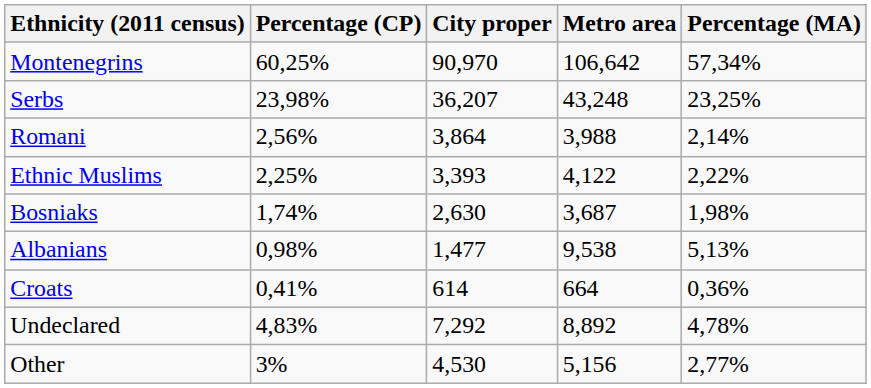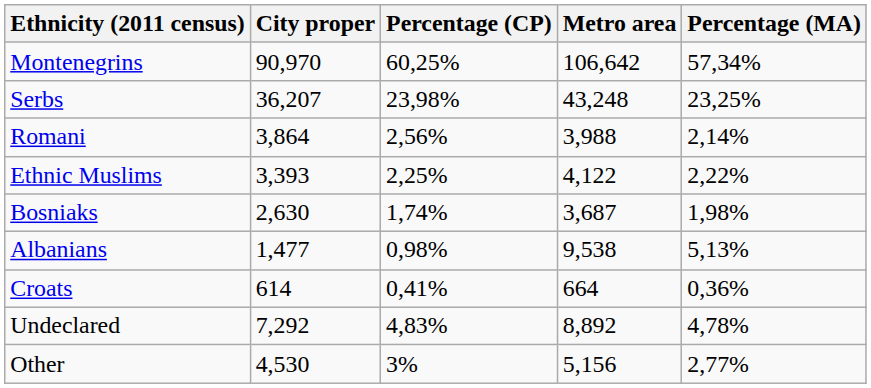columns swapped: City proper <-> Percentage (CP)
